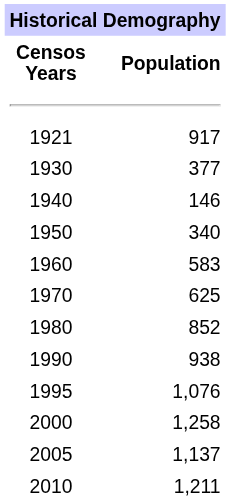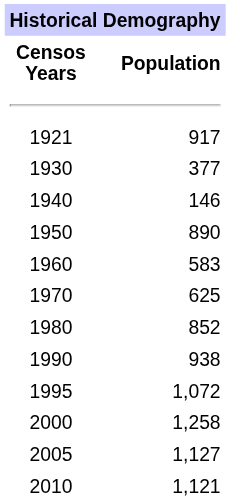1950 | Population: 340 -> 890
1995 | Population: 1,076 -> 1,072
2005 | Population: 1,137 -> 1,127
2010 | Population: 1,211 -> 1,121
